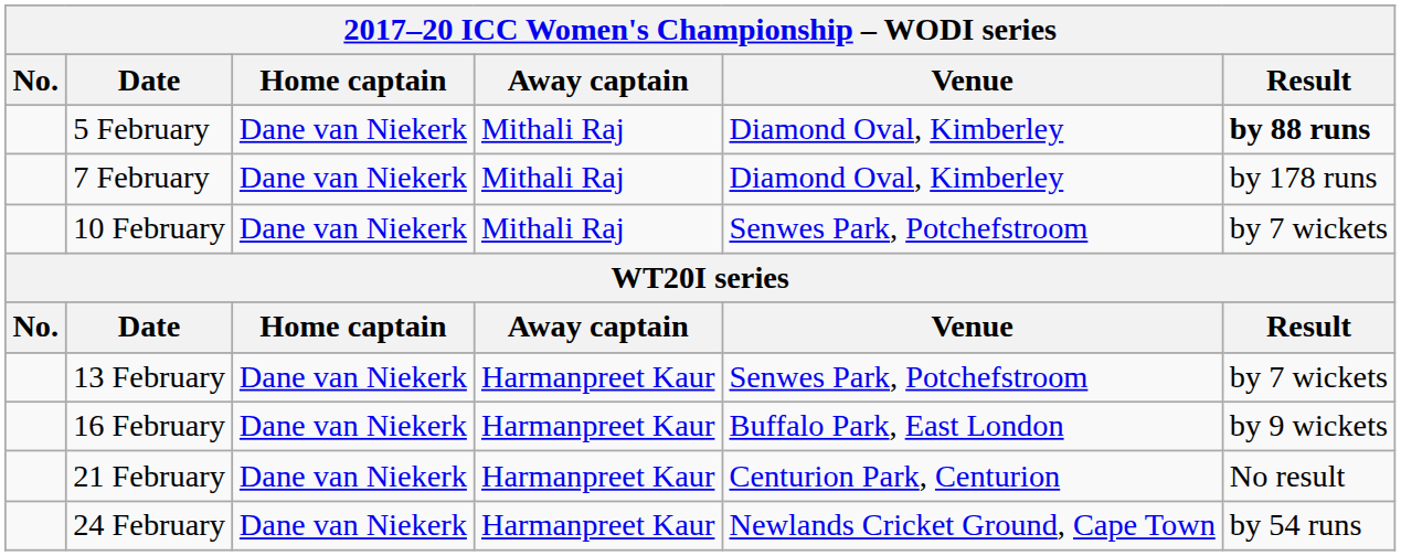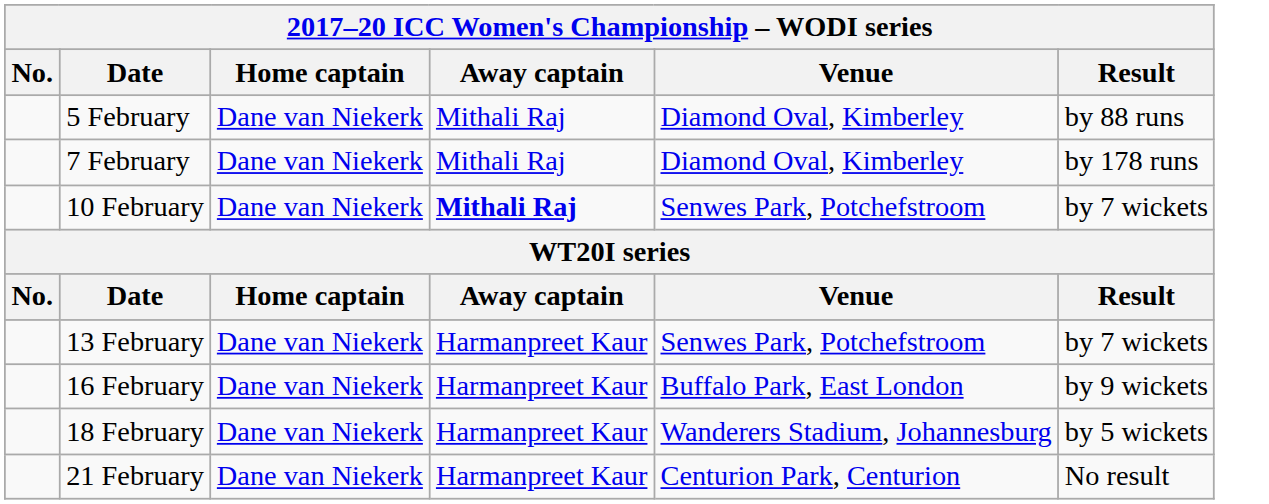5 February | Result: bold -> normal
10 February | Away captain: normal -> bold
+ row: 18 February | Dane van Niekerk | Harmanpreet Kaur | Wanderers Stadium, Johannesburg | by 5 wickets
- row: 24 February | Dane van Niekerk | Harmanpreet Kaur | Newlands Cricket Ground, Cape Town | by 54 runs
